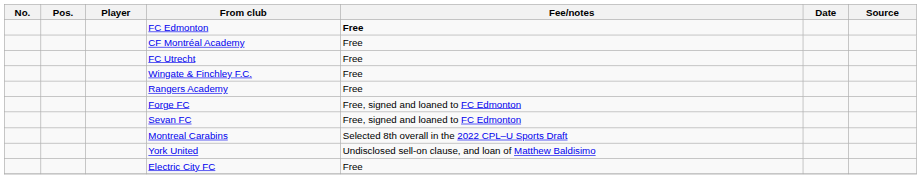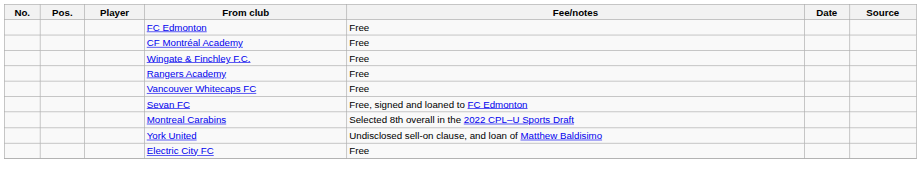FC Edmonton | Fee/notes: bold -> normal
- row: FC Utrecht | Free
+ row: Vancouver Whitecaps FC | Free
- row: Forge FC | Free, signed and loaned to FC Edmonton
